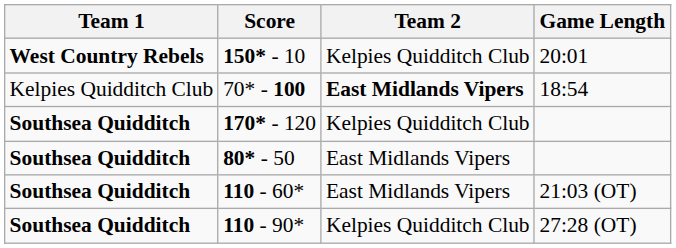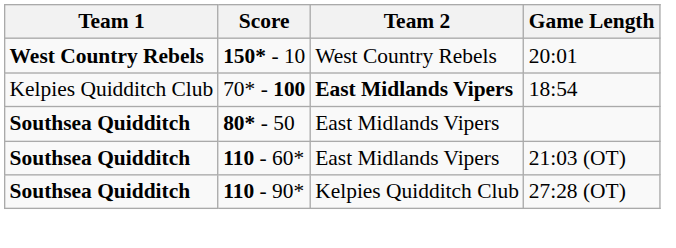150* - 10 | Team 2: Kelpies Quidditch Club -> West Country Rebels
- row: Southsea Quidditch | 170* - 120 | Kelpies Quidditch Club
